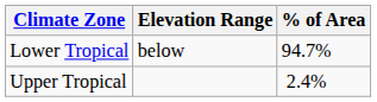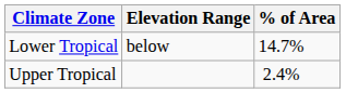Lower Tropical | % of Area: 94.7% -> 14.7%
